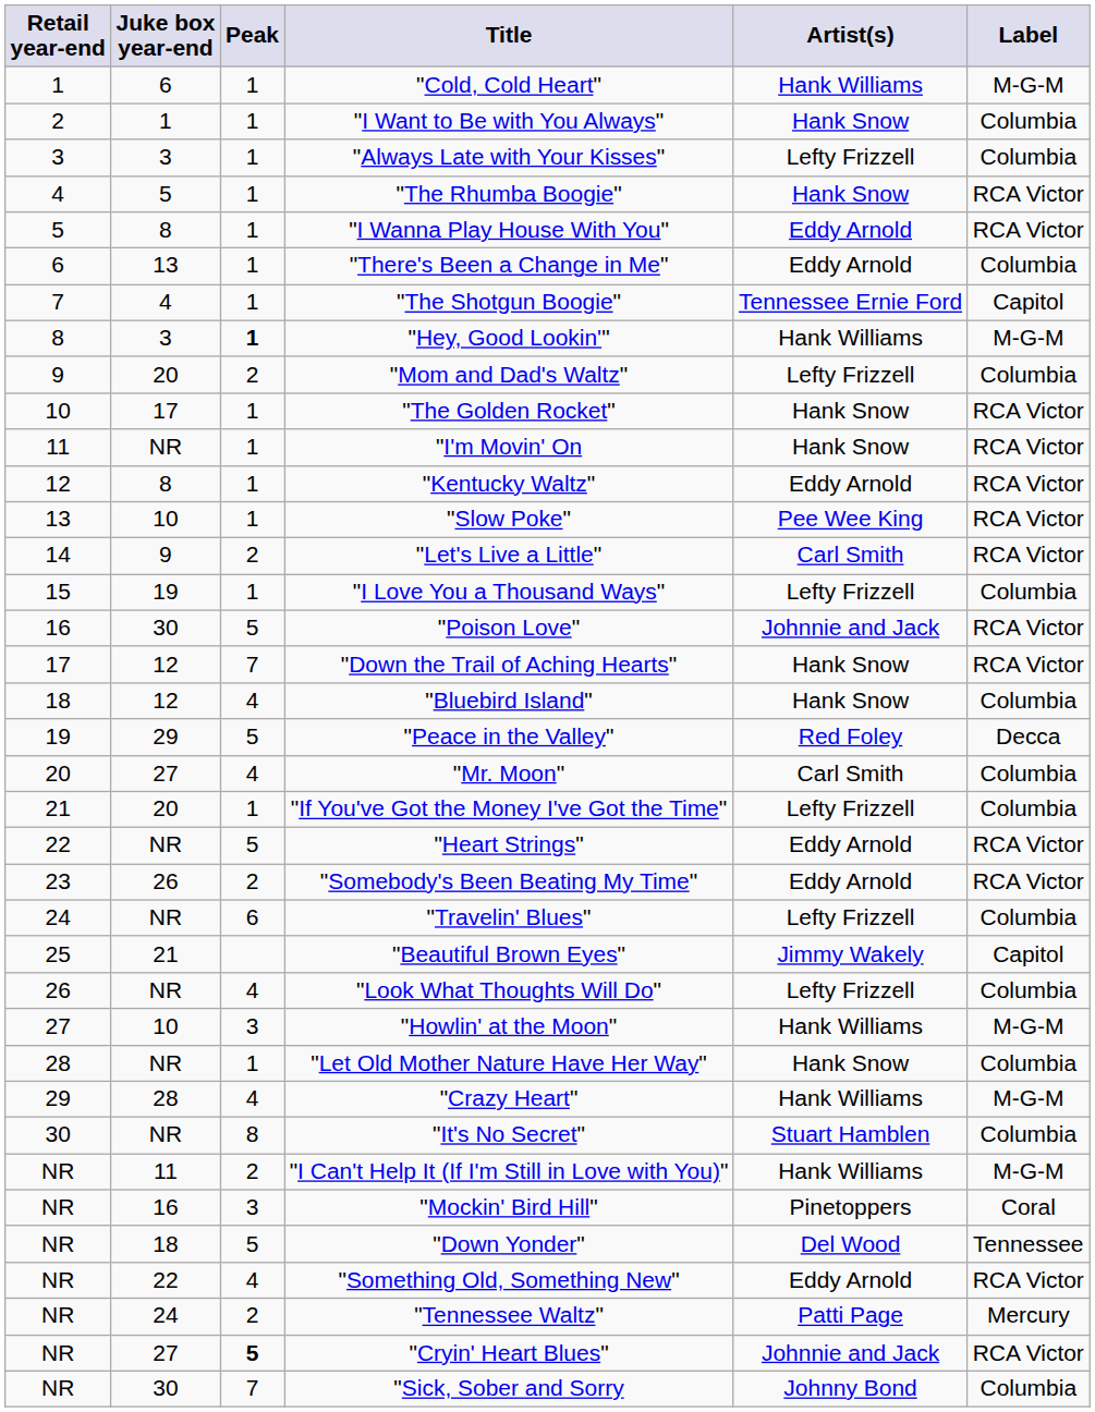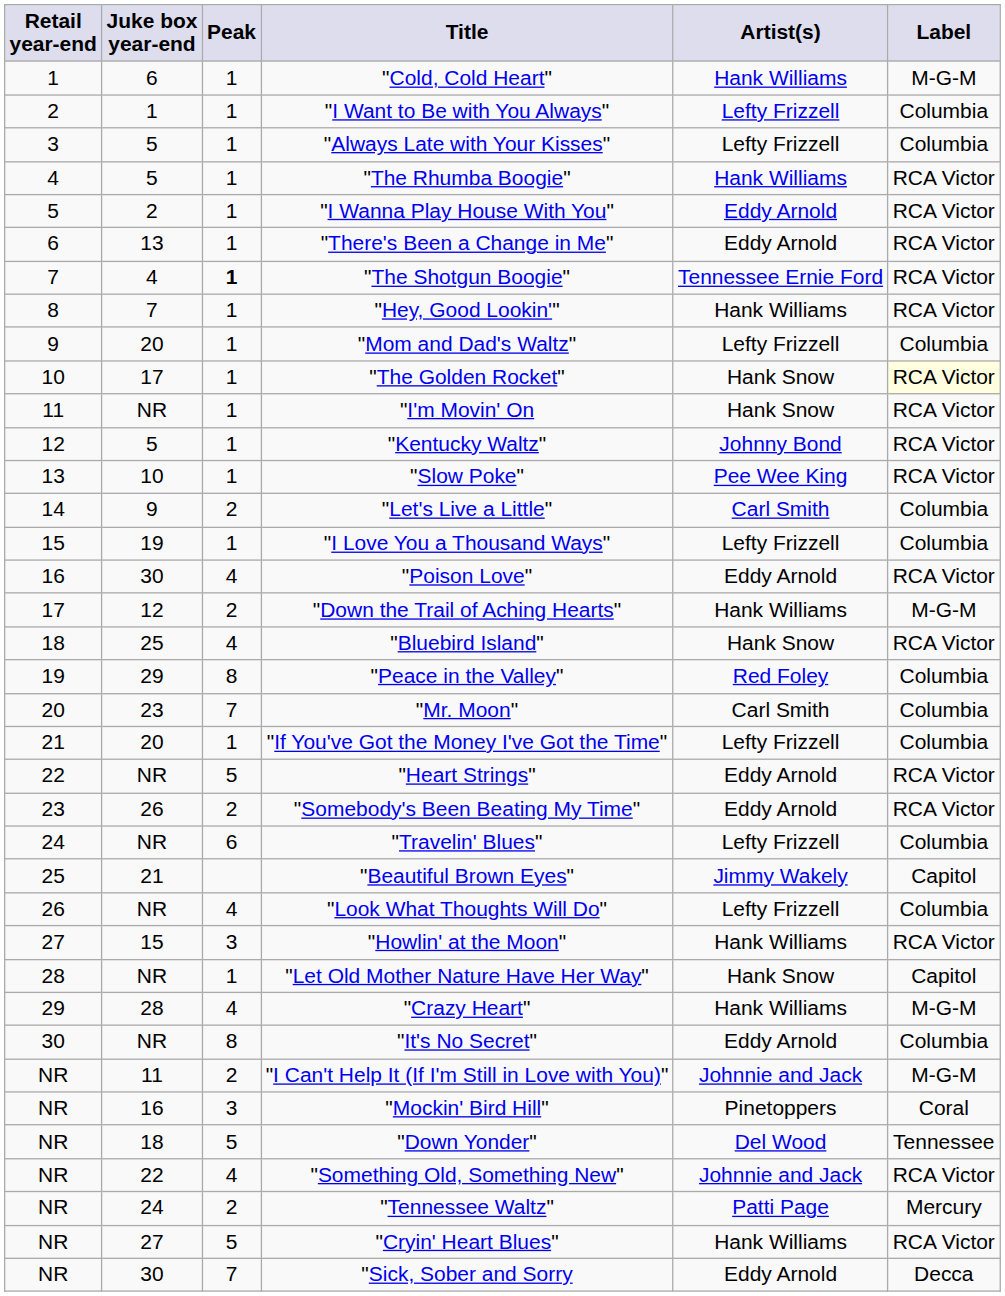"I Want to Be with You Always" | Artist(s): Hank Snow -> Lefty Frizzell
"Always Late with Your Kisses" | Juke box year-end: 3 -> 5
"The Rhumba Boogie" | Artist(s): Hank Snow -> Hank Williams
"I Wanna Play House With You" | Juke box year-end: 8 -> 2
"There's Been a Change in Me" | Label: Columbia -> RCA Victor
"The Shotgun Boogie" | Peak: normal -> bold
"The Shotgun Boogie" | Label: Capitol -> RCA Victor
"Hey, Good Lookin'" | Juke box year-end: 3 -> 7
"Hey, Good Lookin'" | Peak: bold -> normal
"Hey, Good Lookin'" | Label: M-G-M -> RCA Victor
"Mom and Dad's Waltz" | Peak: 2 -> 1
"The Golden Rocket" | Label: no background -> lightyellow background
"Kentucky Waltz" | Juke box year-end: 8 -> 5
"Kentucky Waltz" | Artist(s): Eddy Arnold -> Johnny Bond
"Let's Live a Little" | Label: RCA Victor -> Columbia
"Poison Love" | Peak: 5 -> 4
"Poison Love" | Artist(s): Johnnie and Jack -> Eddy Arnold
"Down the Trail of Aching Hearts" | Peak: 7 -> 2
"Down the Trail of Aching Hearts" | Artist(s): Hank Snow -> Hank Williams
"Down the Trail of Aching Hearts" | Label: RCA Victor -> M-G-M
"Bluebird Island" | Juke box year-end: 12 -> 25
"Bluebird Island" | Label: Columbia -> RCA Victor
"Peace in the Valley" | Peak: 5 -> 8
"Peace in the Valley" | Label: Decca -> Columbia
"Mr. Moon" | Juke box year-end: 27 -> 23
"Mr. Moon" | Peak: 4 -> 7
"Howlin' at the Moon" | Juke box year-end: 10 -> 15
"Howlin' at the Moon" | Label: M-G-M -> RCA Victor
"Let Old Mother Nature Have Her Way" | Label: Columbia -> Capitol
"It's No Secret" | Artist(s): Stuart Hamblen -> Eddy Arnold
"I Can't Help It (If I'm Still in Love with You)" | Artist(s): Hank Williams -> Johnnie and Jack
"Something Old, Something New" | Artist(s): Eddy Arnold -> Johnnie and Jack
"Cryin' Heart Blues" | Peak: bold -> normal
"Cryin' Heart Blues" | Artist(s): Johnnie and Jack -> Hank Williams
"Sick, Sober and Sorry | Artist(s): Johnny Bond -> Eddy Arnold
"Sick, Sober and Sorry | Label: Columbia -> Decca
